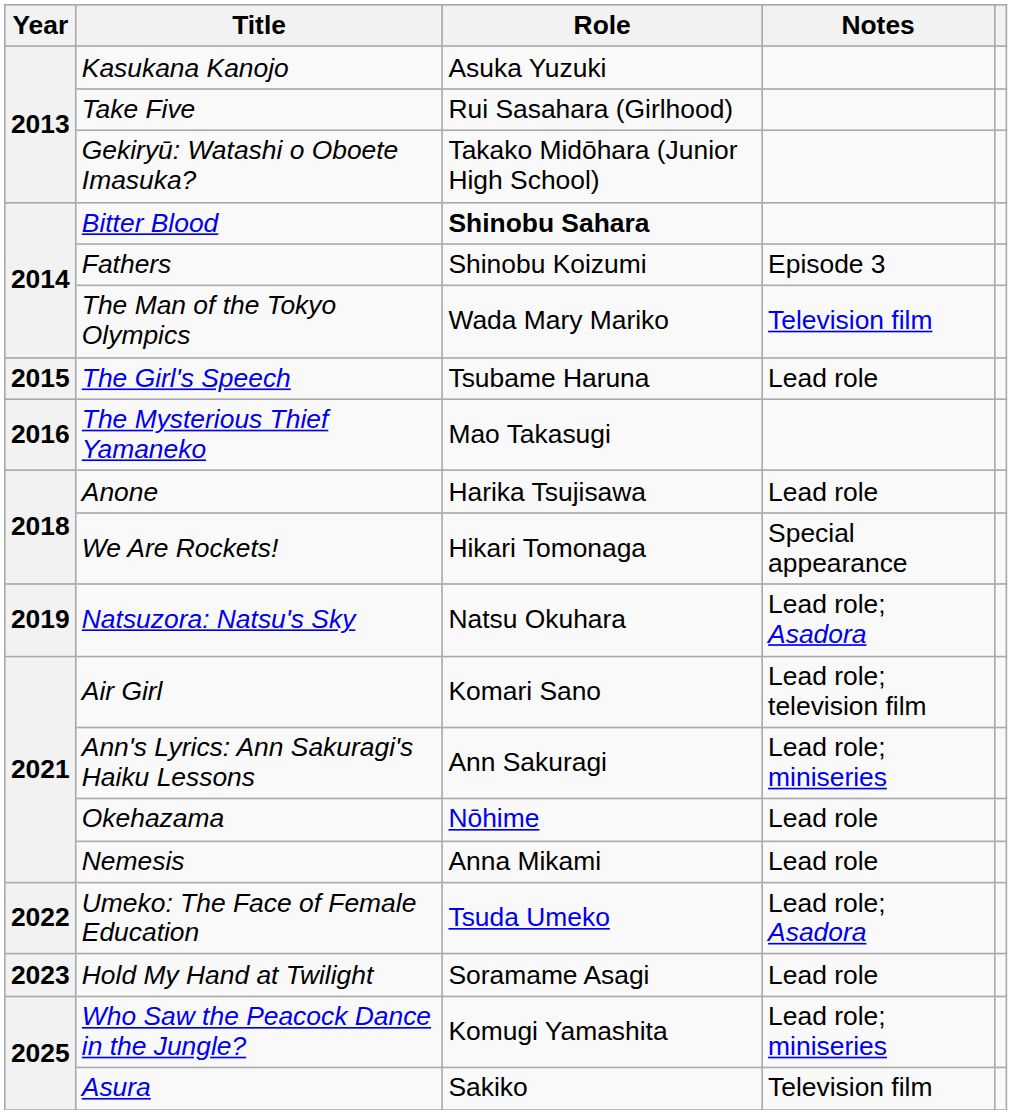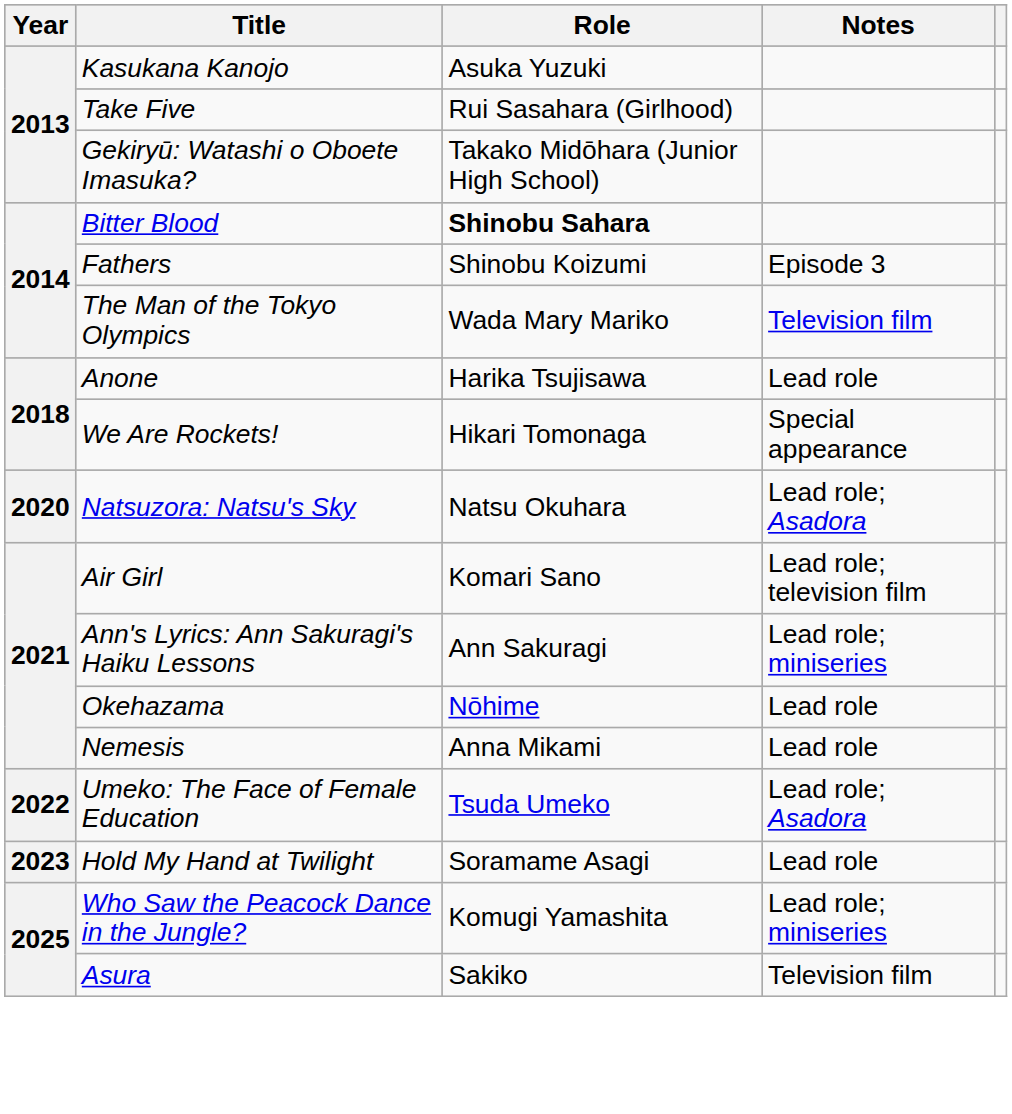- row: 2015 | The Girl's Speech | Tsubame Haruna | Lead role
- row: 2016 | The Mysterious Thief Yamaneko | Mao Takasugi
Natsuzora: Natsu's Sky | Year: 2019 -> 2020
